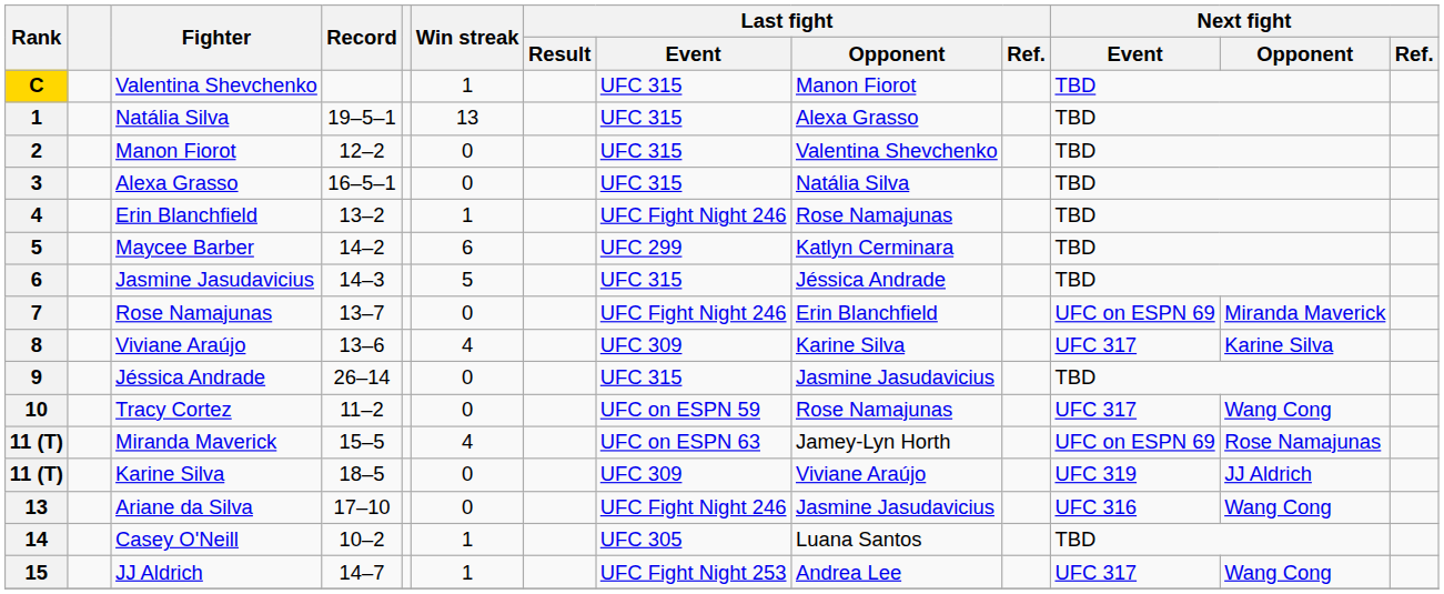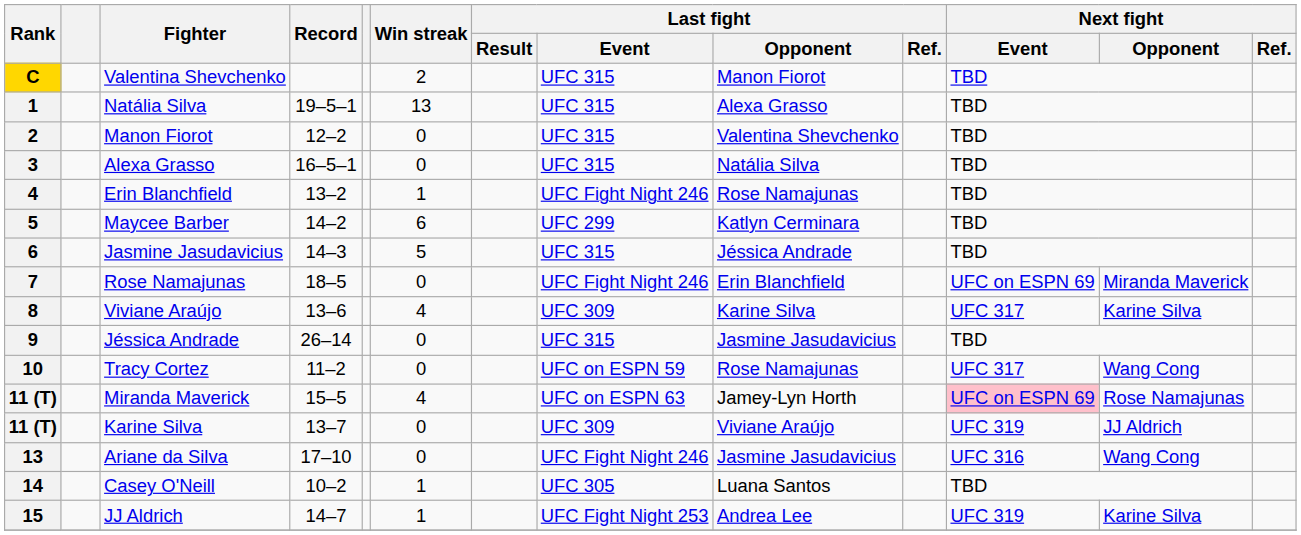C | Win streak: 1 -> 2
7 | Record: 13–7 -> 18–5
11 (T) / Miranda Maverick | Next fight / Event: no background -> pink background
11 (T) / Karine Silva | Record: 18–5 -> 13–7
15 | Next fight / Event: UFC 317 -> UFC 319
15 | Next fight / Opponent: Wang Cong -> Karine Silva
